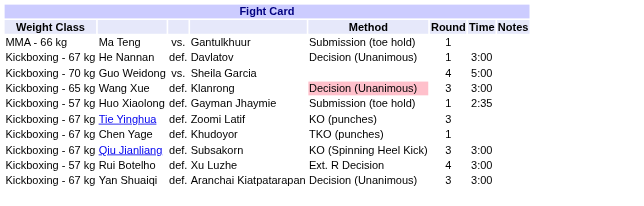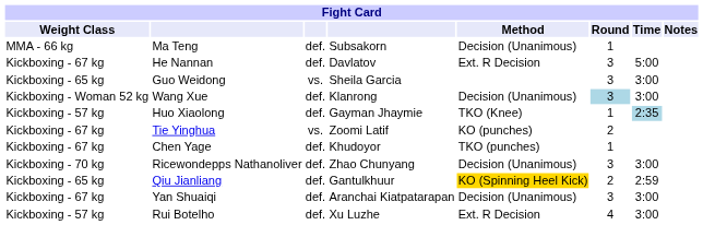Ma Teng | column 3: vs. -> def.
Ma Teng | column 4: Gantulkhuur -> Subsakorn
Ma Teng | Method: Submission (toe hold) -> Decision (Unanimous)
He Nannan | Method: Decision (Unanimous) -> Ext. R Decision
He Nannan | Round: 1 -> 3
He Nannan | Time: 3:00 -> 5:00
Guo Weidong | Weight Class: Kickboxing - 70 kg -> Kickboxing - 65 kg
Guo Weidong | Round: 4 -> 3
Guo Weidong | Time: 5:00 -> 3:00
Wang Xue | Weight Class: Kickboxing - 65 kg -> Kickboxing - Woman 52 kg
Wang Xue | Method: pink background -> no background
Wang Xue | Round: no background -> lightblue background
Huo Xiaolong | Method: Submission (toe hold) -> TKO (Knee)
Huo Xiaolong | Time: no background -> lightblue background
Tie Yinghua | column 3: def. -> vs.
Tie Yinghua | Round: 3 -> 2
+ row: Kickboxing - 70 kg | Ricewondepps Nathanoliver | def. | Zhao Chunyang | Decision (Unanimous) | 3 | 3:00
Qiu Jianliang | Weight Class: Kickboxing - 67 kg -> Kickboxing - 65 kg
Qiu Jianliang | column 4: Subsakorn -> Gantulkhuur
Qiu Jianliang | Method: no background -> gold background
Qiu Jianliang | Round: 3 -> 2
Qiu Jianliang | Time: 3:00 -> 2:59
rows swapped: Rui Botelho <-> Yan Shuaiqi
